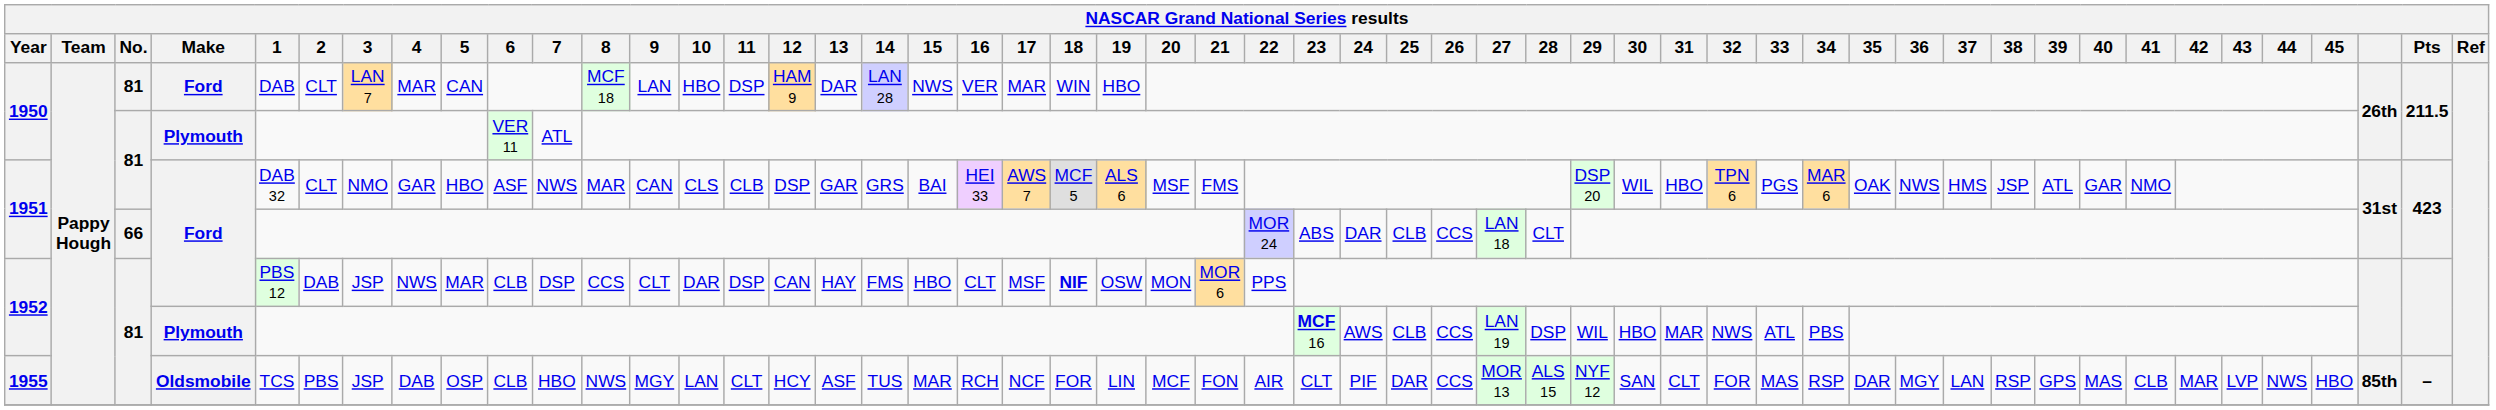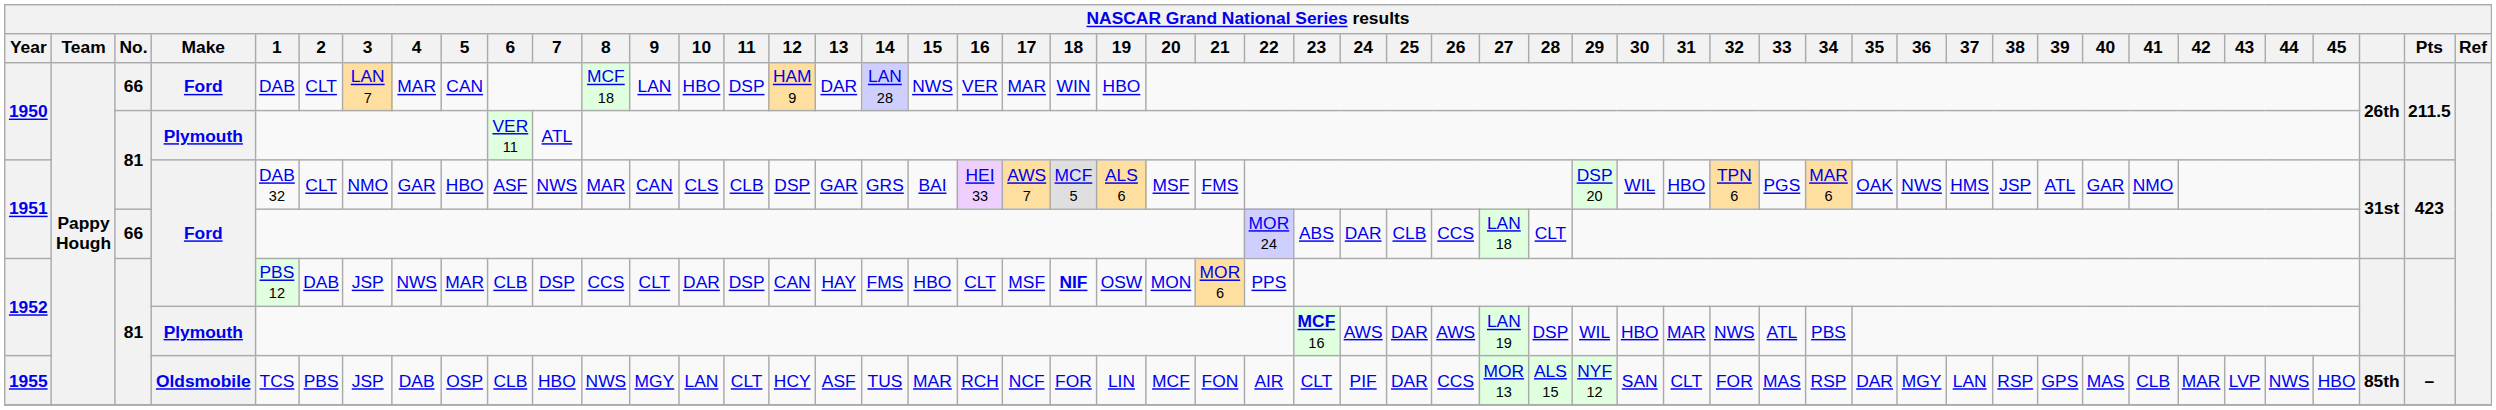1950 / Ford | No.: 81 -> 66
1952 / Plymouth | 25: CLB -> DAR
1952 / Plymouth | 26: CCS -> AWS
